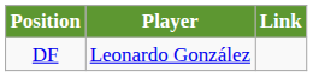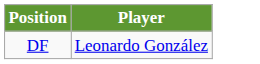- column: Link
